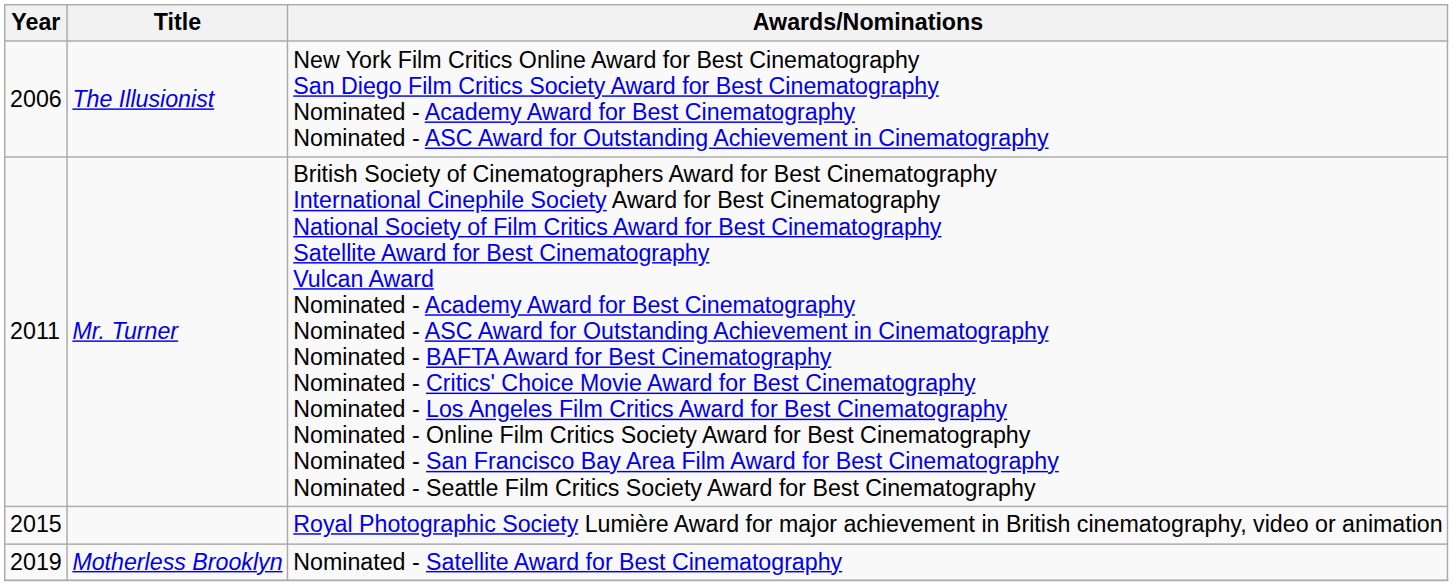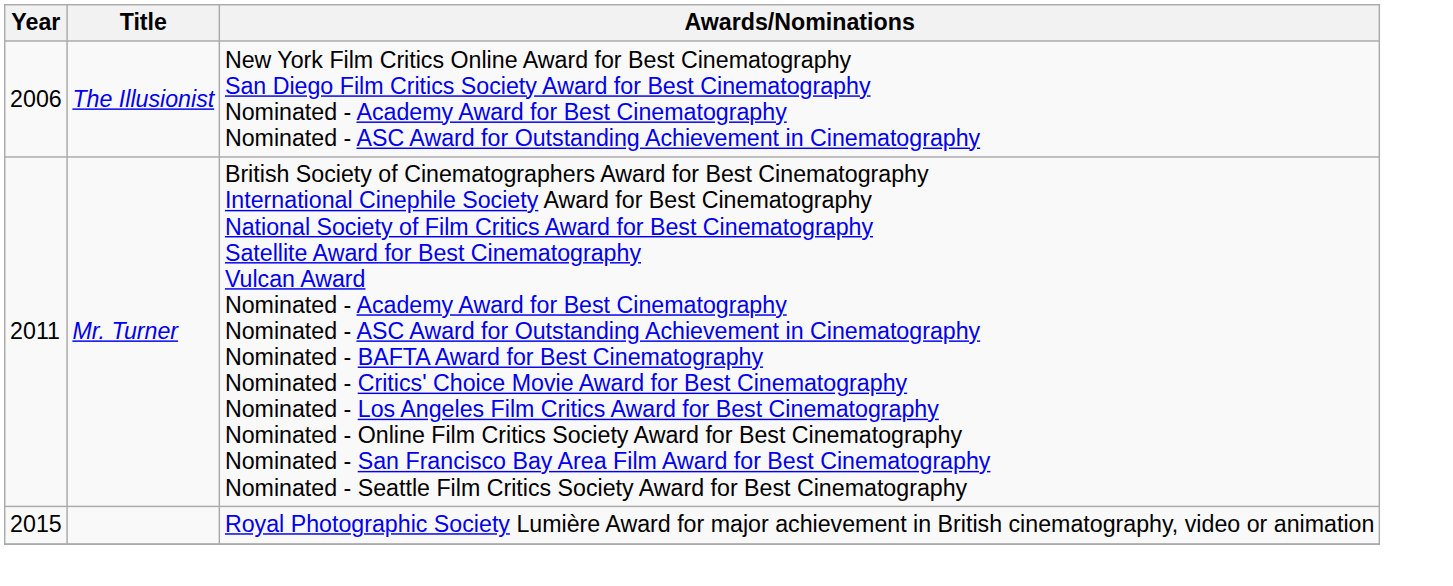- row: 2019 | Motherless Brooklyn | Nominated - Satellite Award for Best Cinematography
